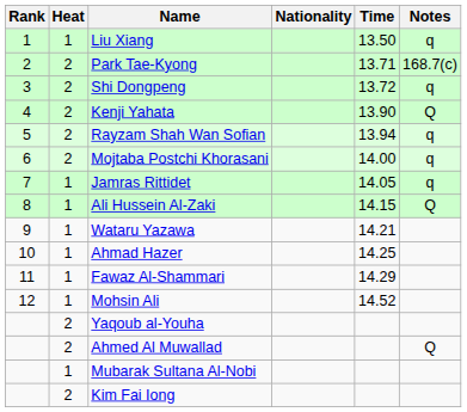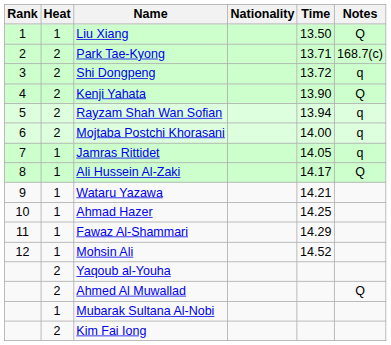Liu Xiang | Notes: q -> Q
Ali Hussein Al-Zaki | Time: 14.15 -> 14.17
